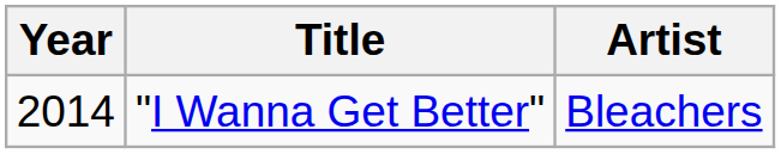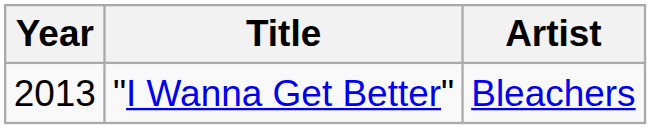"I Wanna Get Better" | Year: 2014 -> 2013
